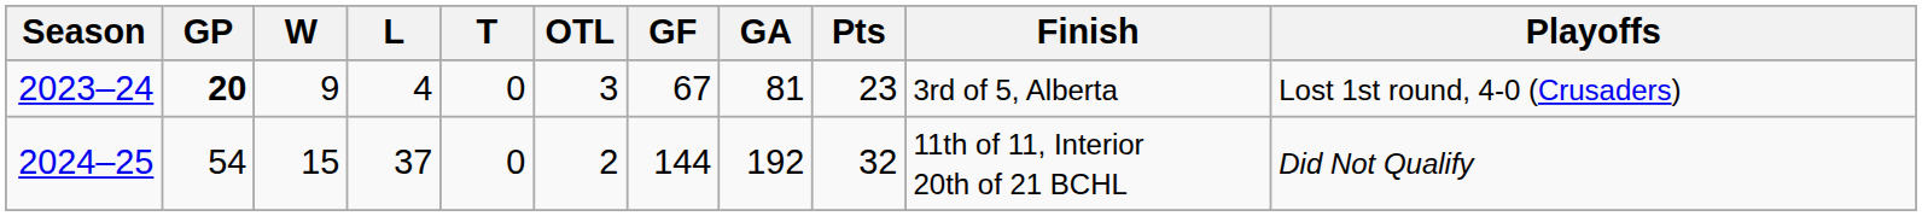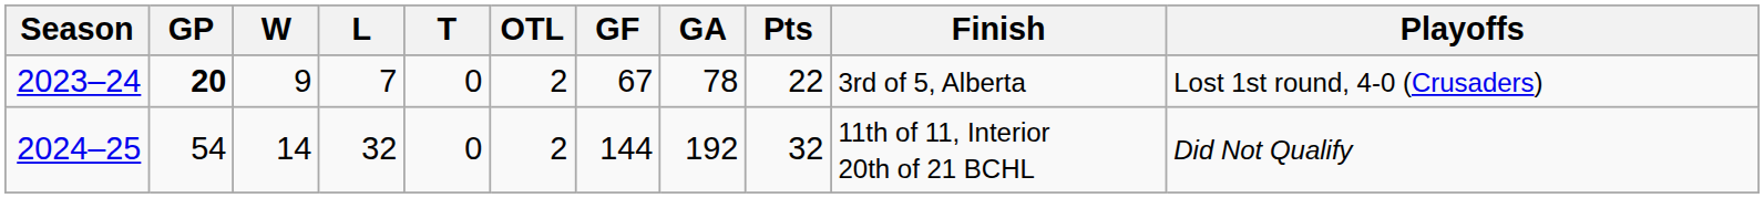2023–24 | L: 4 -> 7
2023–24 | OTL: 3 -> 2
2023–24 | GA: 81 -> 78
2023–24 | Pts: 23 -> 22
2024–25 | W: 15 -> 14
2024–25 | L: 37 -> 32
